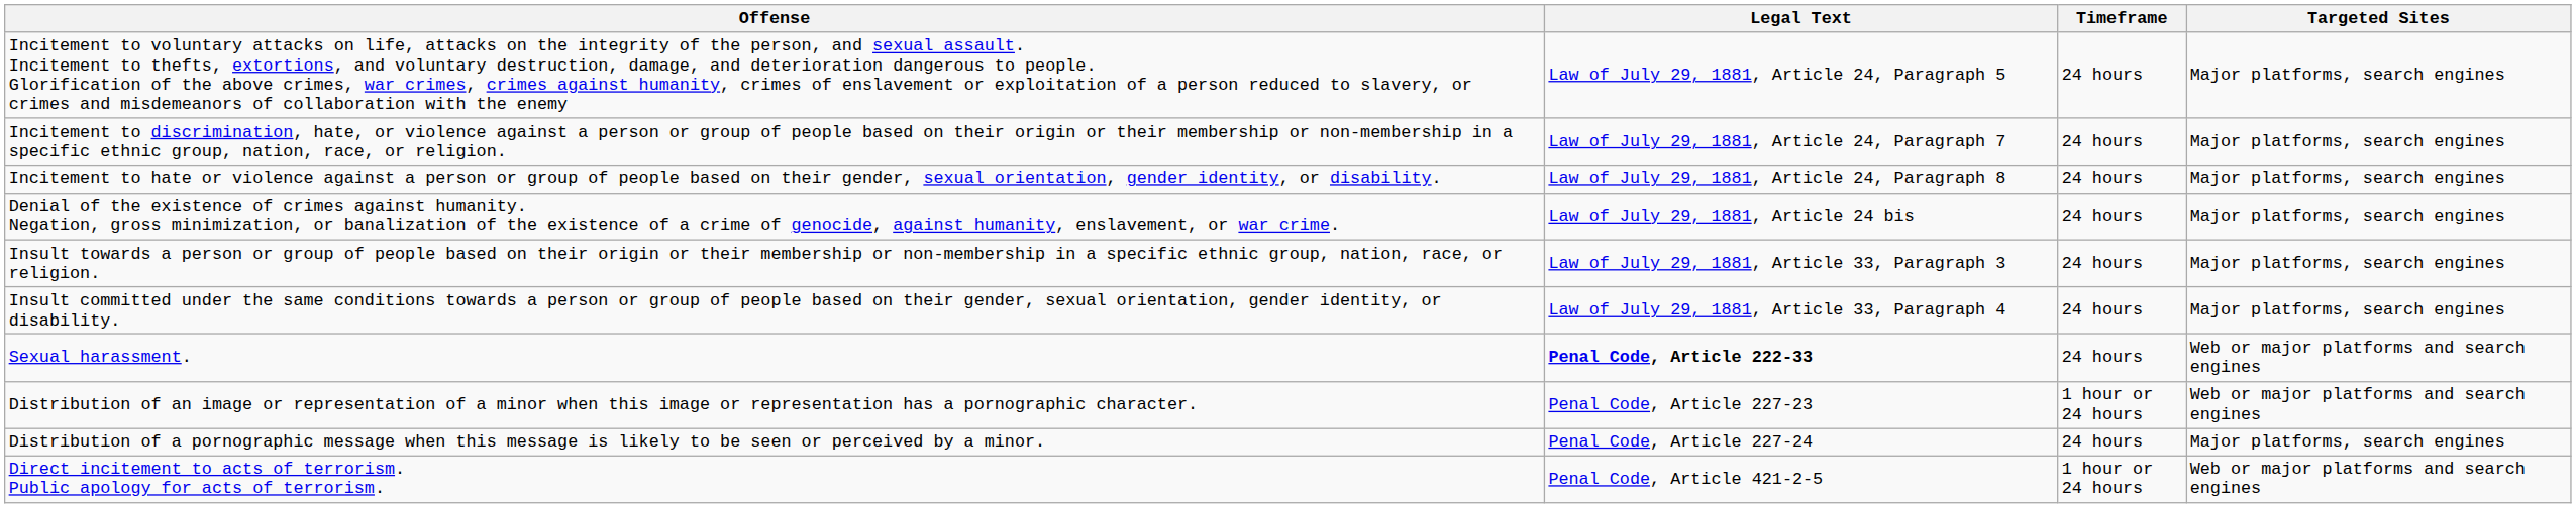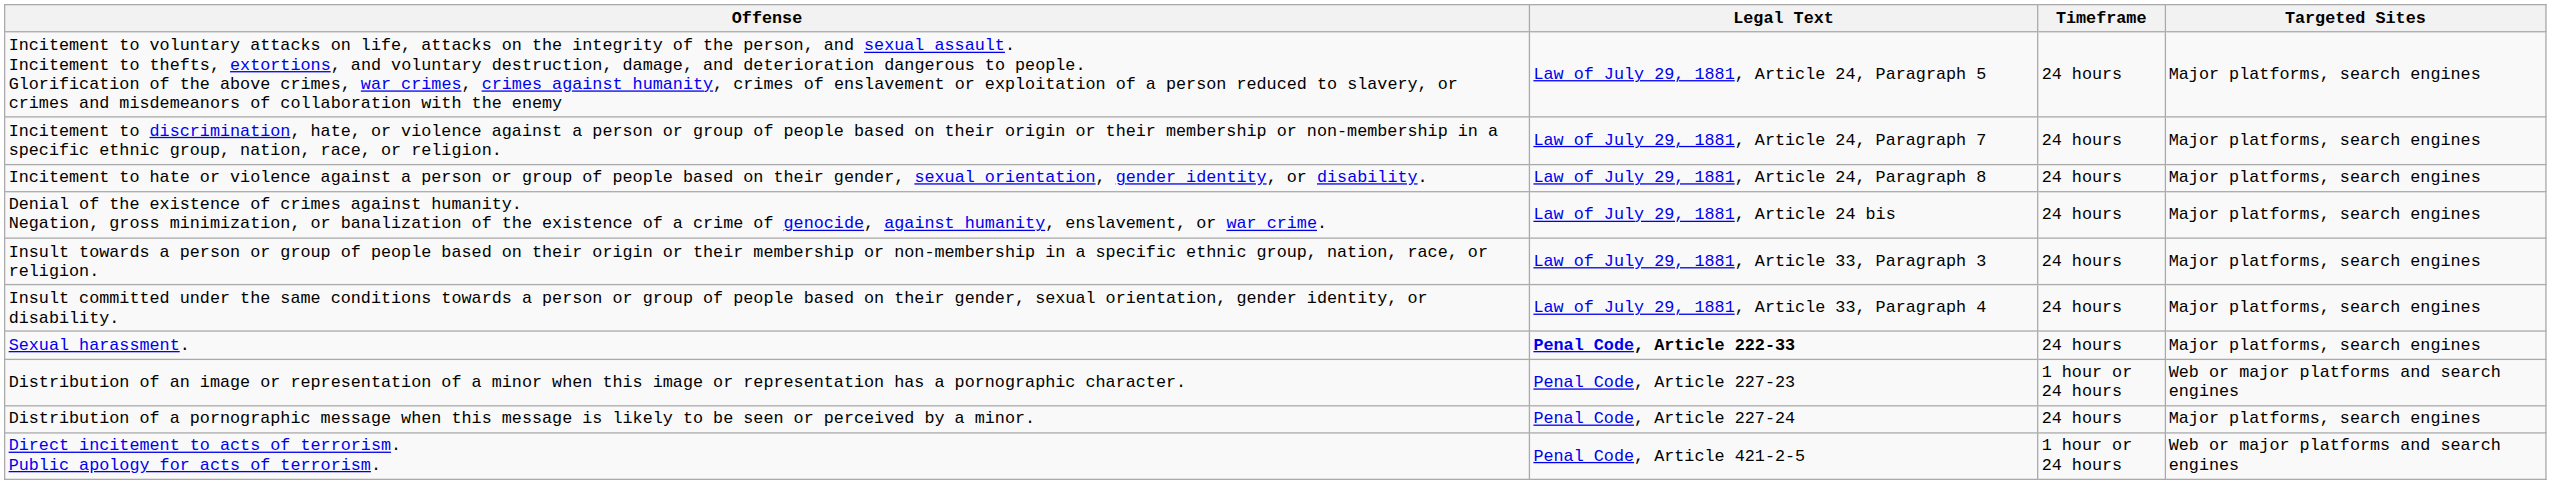Sexual harassment. | Targeted Sites: Web or major platforms and search engines -> Major platforms, search engines
